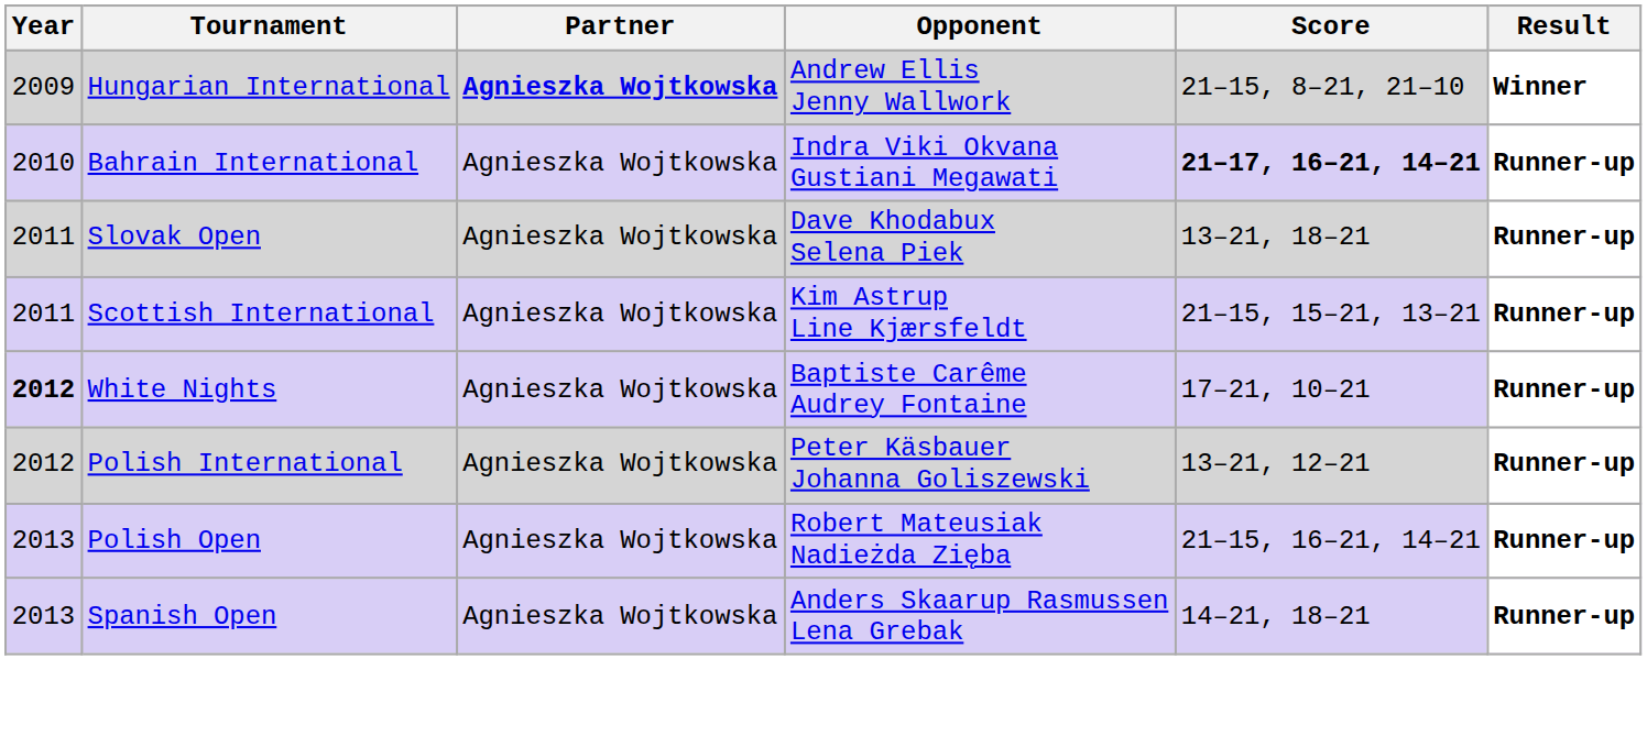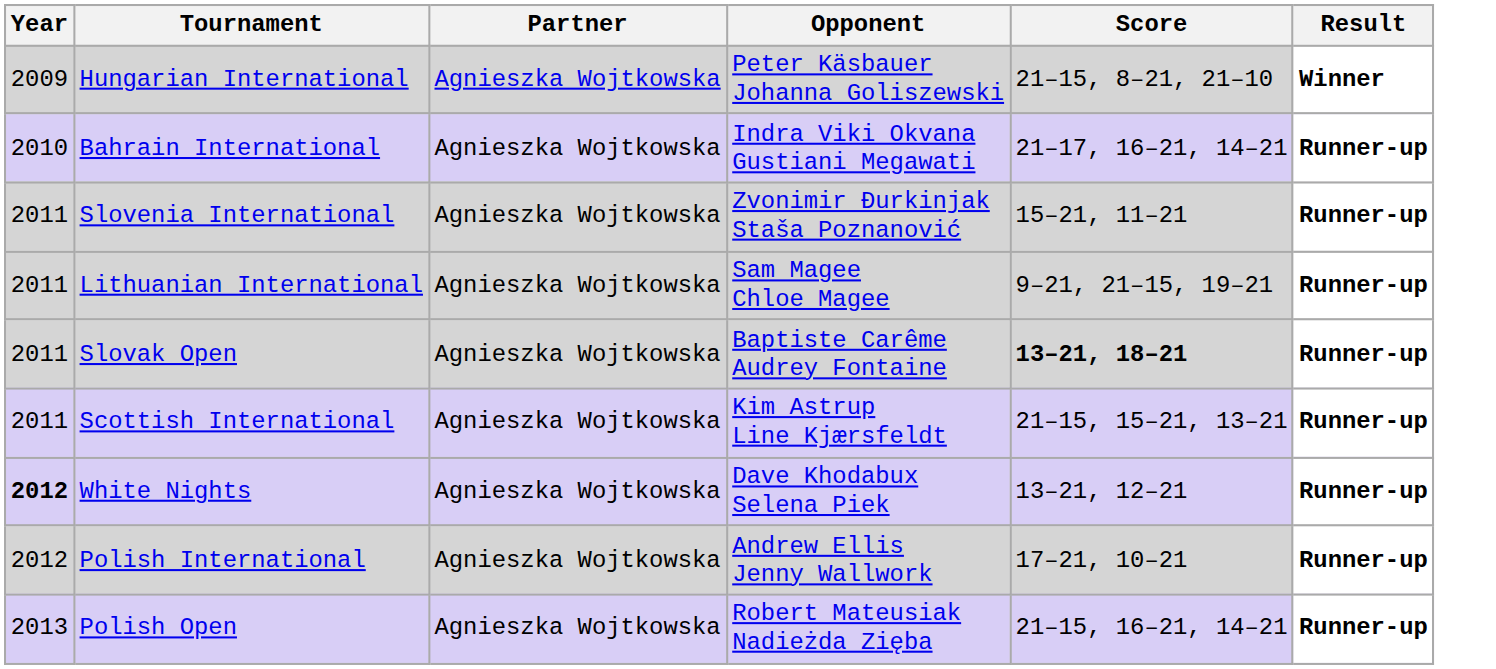Hungarian International | Partner: bold -> normal
Hungarian International | Opponent: Andrew Ellis Jenny Wallwork -> Peter Käsbauer Johanna Goliszewski
Bahrain International | Score: bold -> normal
+ row: 2011 | Slovenia International | Agnieszka Wojtkowska | Zvonimir Đurkinjak Staša Poznanović | 15–21, 11–21 | Runner-up
+ row: 2011 | Lithuanian International | Agnieszka Wojtkowska | Sam Magee Chloe Magee | 9–21, 21–15, 19–21 | Runner-up
Slovak Open | Opponent: Dave Khodabux Selena Piek -> Baptiste Carême Audrey Fontaine
Slovak Open | Score: normal -> bold
White Nights | Opponent: Baptiste Carême Audrey Fontaine -> Dave Khodabux Selena Piek
White Nights | Score: 17–21, 10–21 -> 13–21, 12–21
Polish International | Opponent: Peter Käsbauer Johanna Goliszewski -> Andrew Ellis Jenny Wallwork
Polish International | Score: 13–21, 12–21 -> 17–21, 10–21
- row: 2013 | Spanish Open | Agnieszka Wojtkowska | Anders Skaarup Rasmussen Lena Grebak | 14–21, 18–21 | Runner-up
